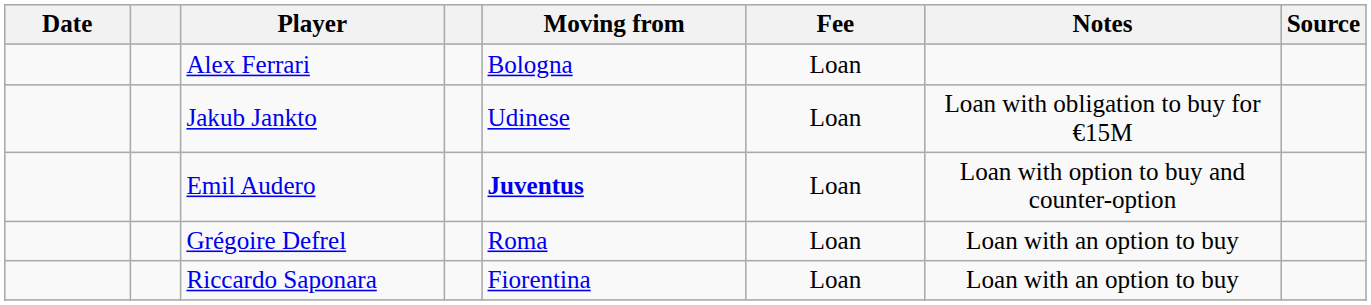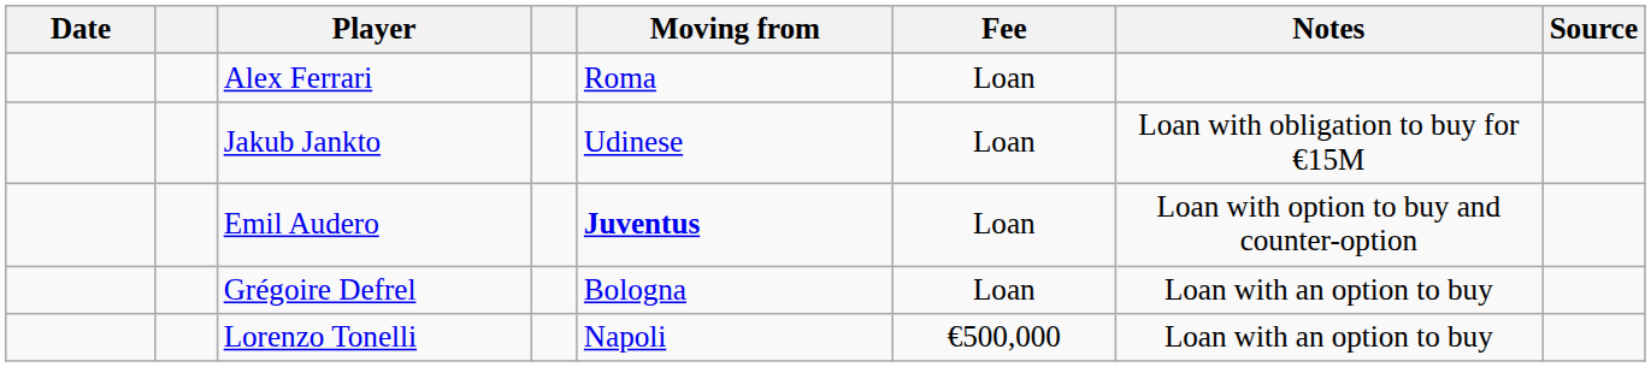Alex Ferrari | Moving from: Bologna -> Roma
Grégoire Defrel | Moving from: Roma -> Bologna
- row: Riccardo Saponara | Fiorentina | Loan | Loan with an option to buy
+ row: Lorenzo Tonelli | Napoli | €500,000 | Loan with an option to buy
